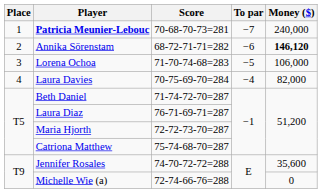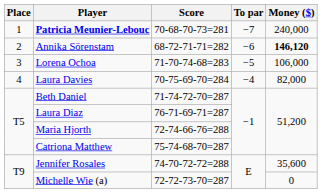Maria Hjorth | Score: 72-72-73-70=287 -> 72-74-66-76=288
Michelle Wie (a) | Score: 72-74-66-76=288 -> 72-72-73-70=287
